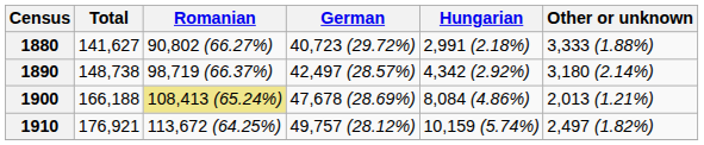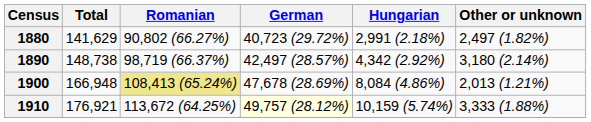1880 | Total: 141,627 -> 141,629
1880 | Other or unknown: 3,333 (1.88%) -> 2,497 (1.82%)
1900 | Total: 166,188 -> 166,948
1910 | German: no background -> lightyellow background
1910 | Other or unknown: 2,497 (1.82%) -> 3,333 (1.88%)
